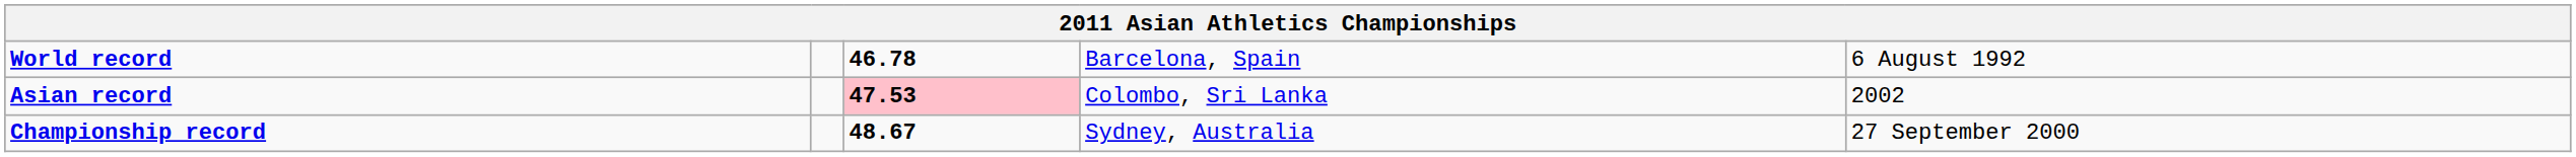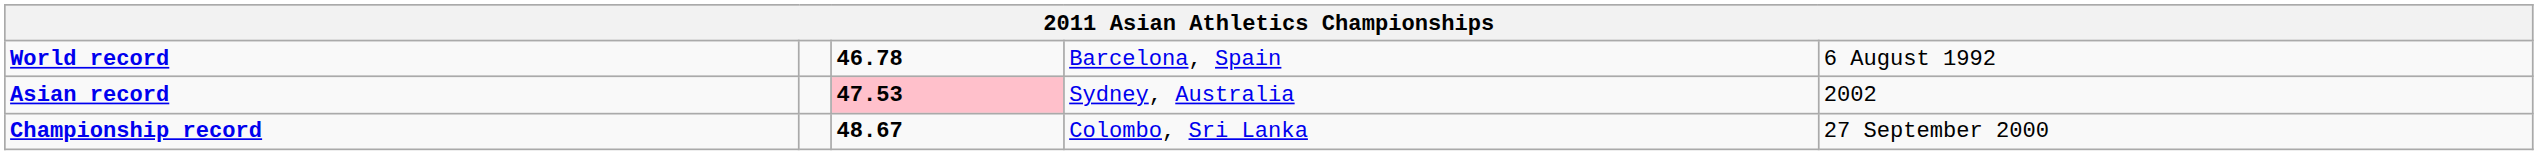Asian record | column 4: Colombo, Sri Lanka -> Sydney, Australia
Championship record | column 4: Sydney, Australia -> Colombo, Sri Lanka
